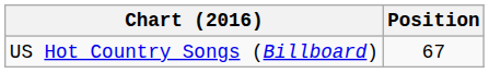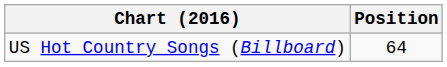US Hot Country Songs (Billboard) | Position: 67 -> 64
